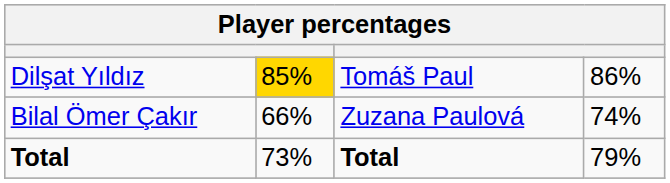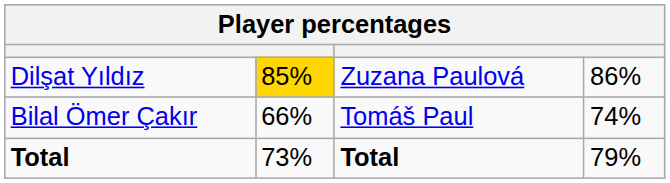Dilşat Yıldız | column 3: Tomáš Paul -> Zuzana Paulová
Bilal Ömer Çakır | column 3: Zuzana Paulová -> Tomáš Paul
